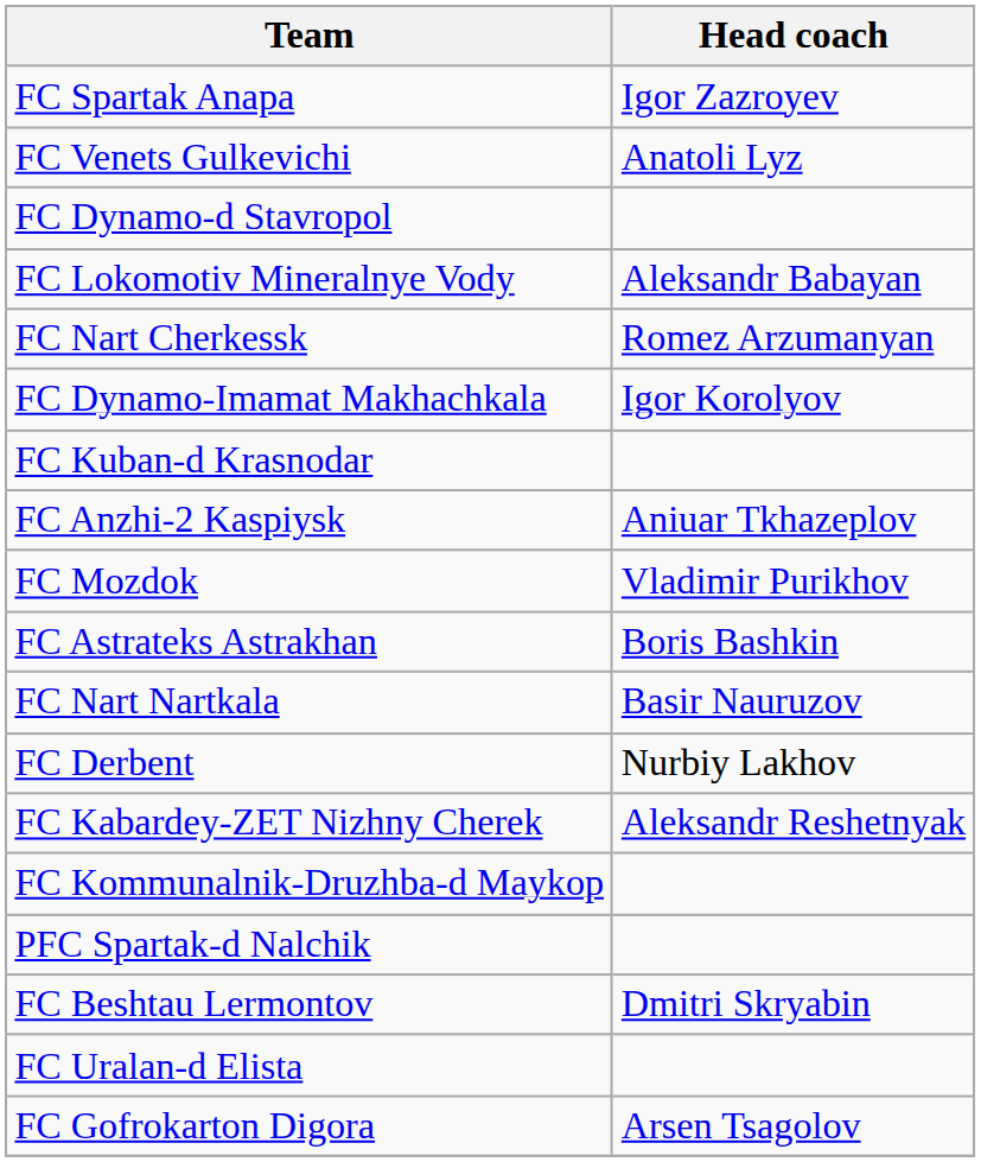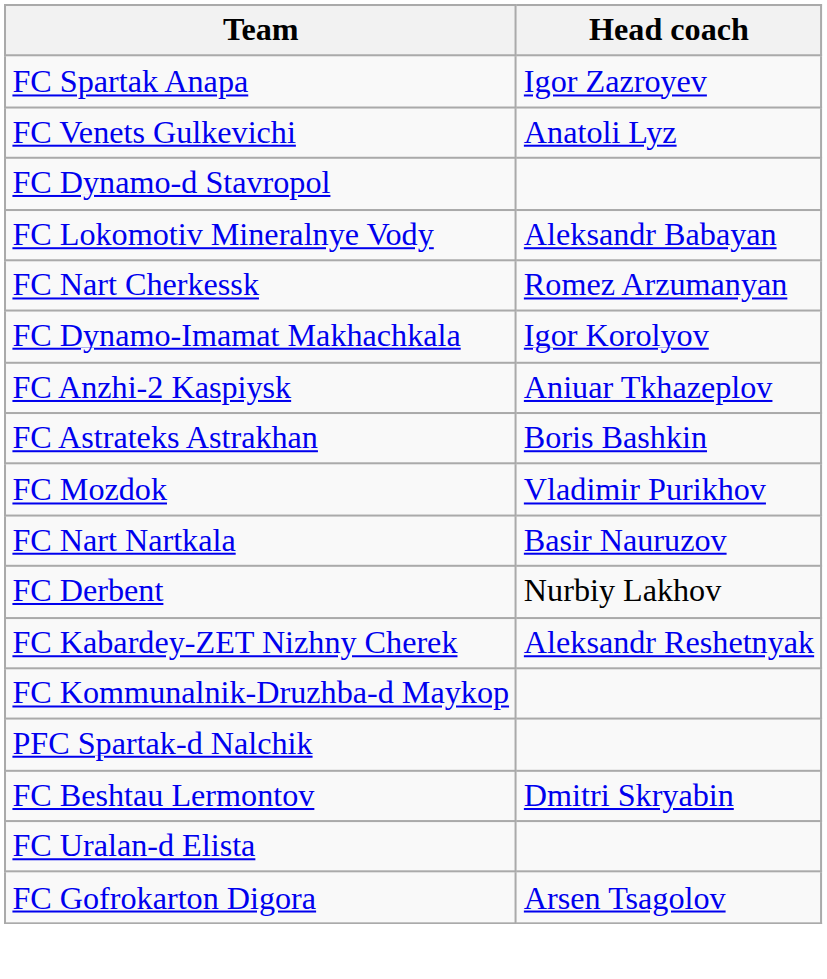- row: FC Kuban-d Krasnodar
rows swapped: FC Mozdok <-> FC Astrateks Astrakhan
